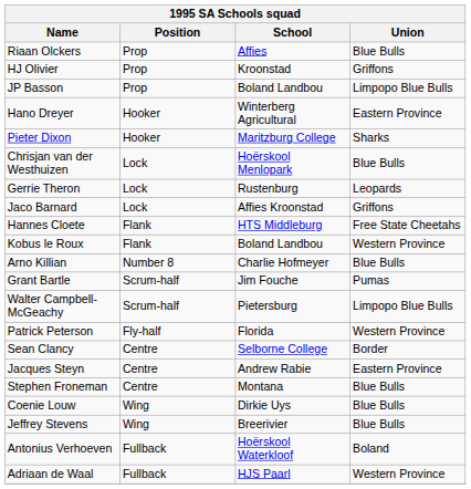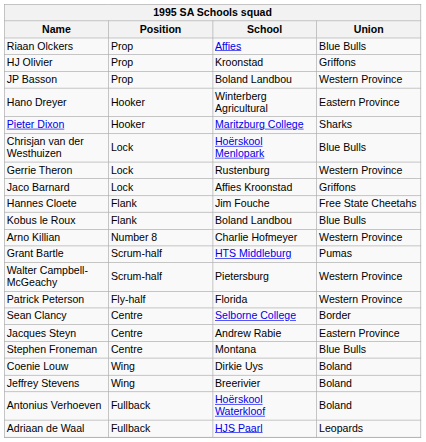JP Basson | Union: Limpopo Blue Bulls -> Western Province
Gerrie Theron | Union: Leopards -> Western Province
Hannes Cloete | School: HTS Middleburg -> Jim Fouche
Kobus le Roux | Union: Western Province -> Blue Bulls
Arno Killian | Union: Blue Bulls -> Western Province
Grant Bartle | School: Jim Fouche -> HTS Middleburg
Walter Campbell-McGeachy | Union: Limpopo Blue Bulls -> Western Province
Coenie Louw | Union: Blue Bulls -> Boland
Jeffrey Stevens | Union: Blue Bulls -> Boland
Adriaan de Waal | Union: Western Province -> Leopards
